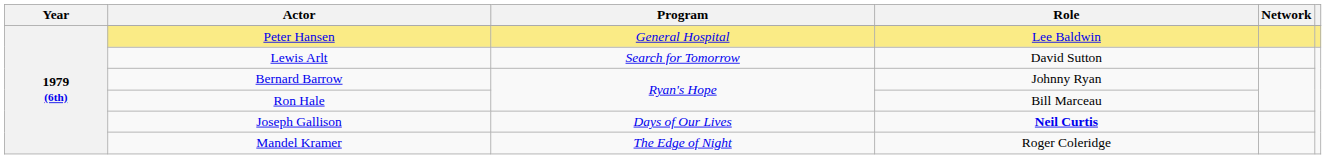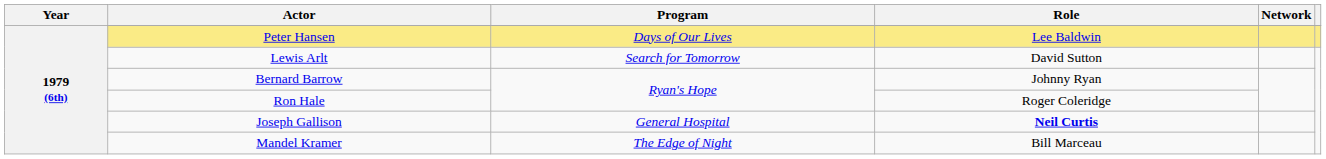Peter Hansen | Program: General Hospital -> Days of Our Lives
Ron Hale | Role: Bill Marceau -> Roger Coleridge
Joseph Gallison | Program: Days of Our Lives -> General Hospital
Mandel Kramer | Role: Roger Coleridge -> Bill Marceau
